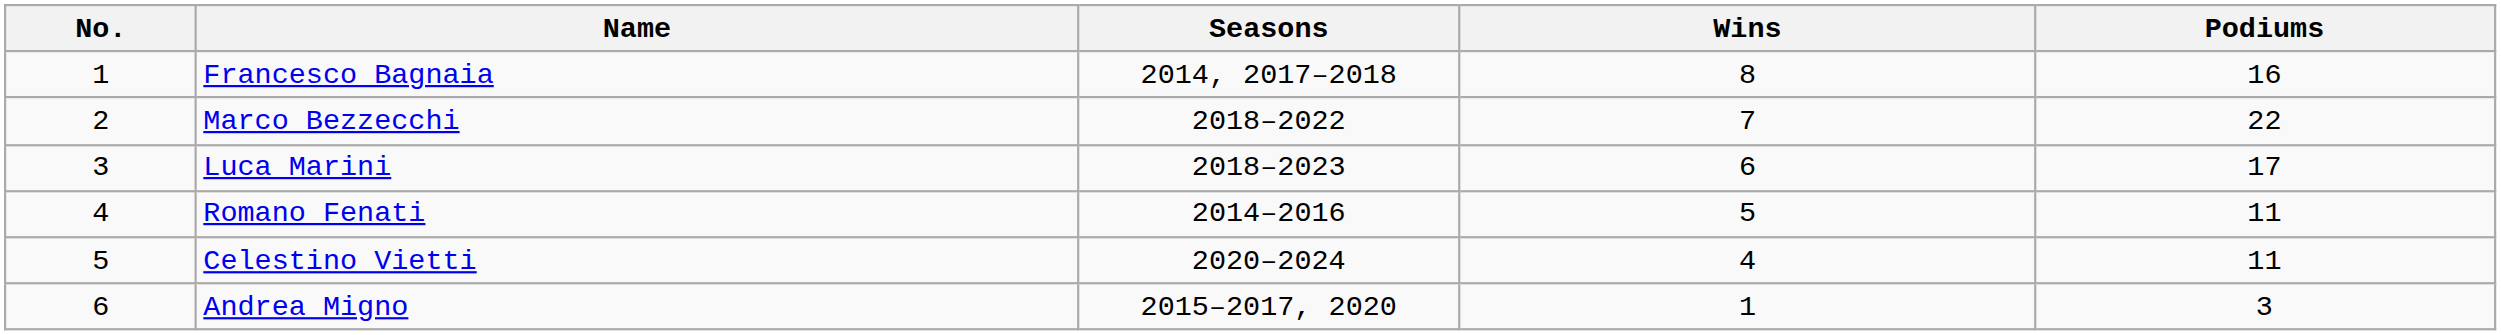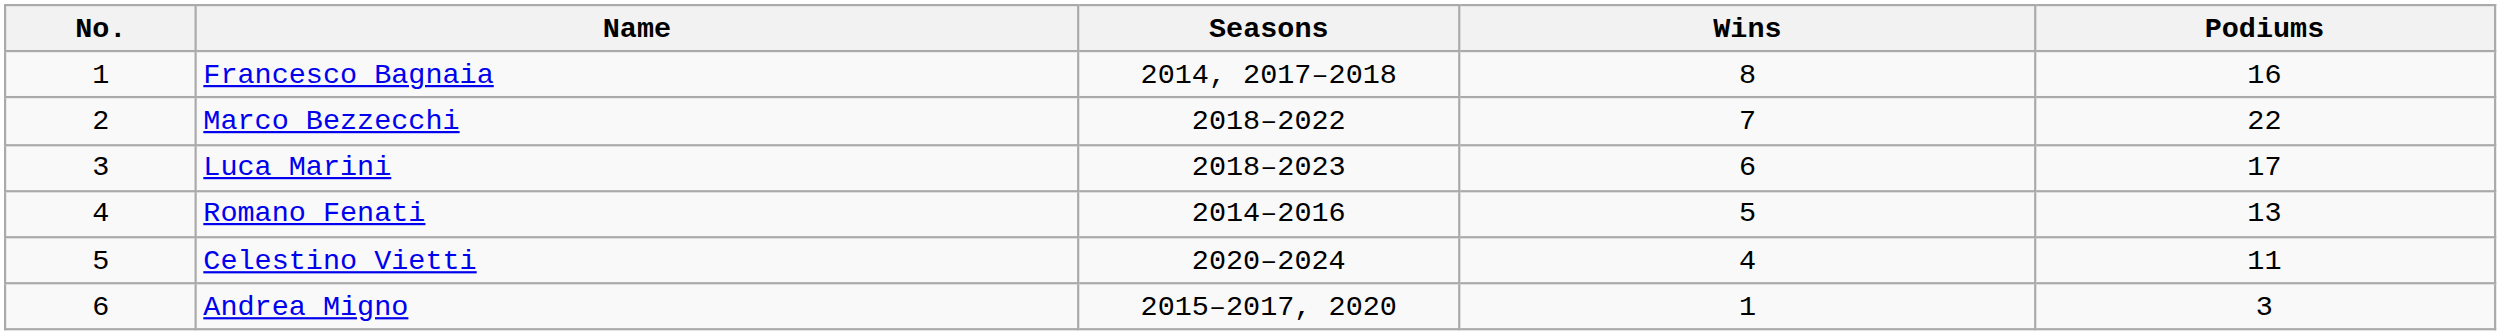Romano Fenati | Podiums: 11 -> 13
